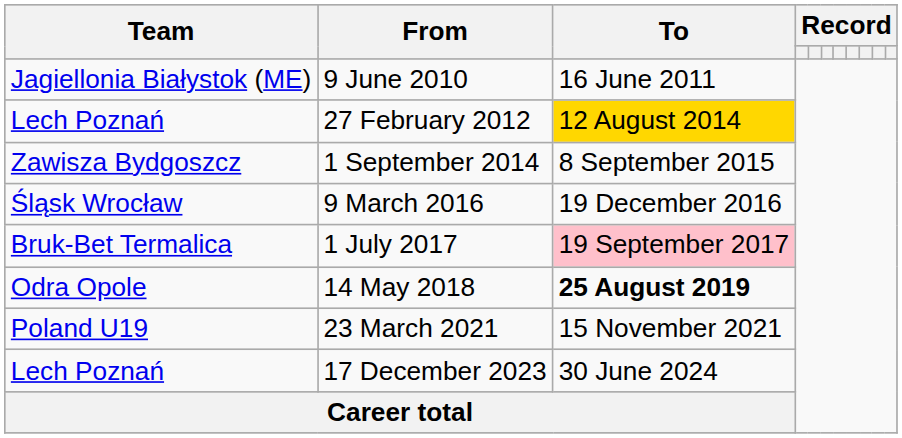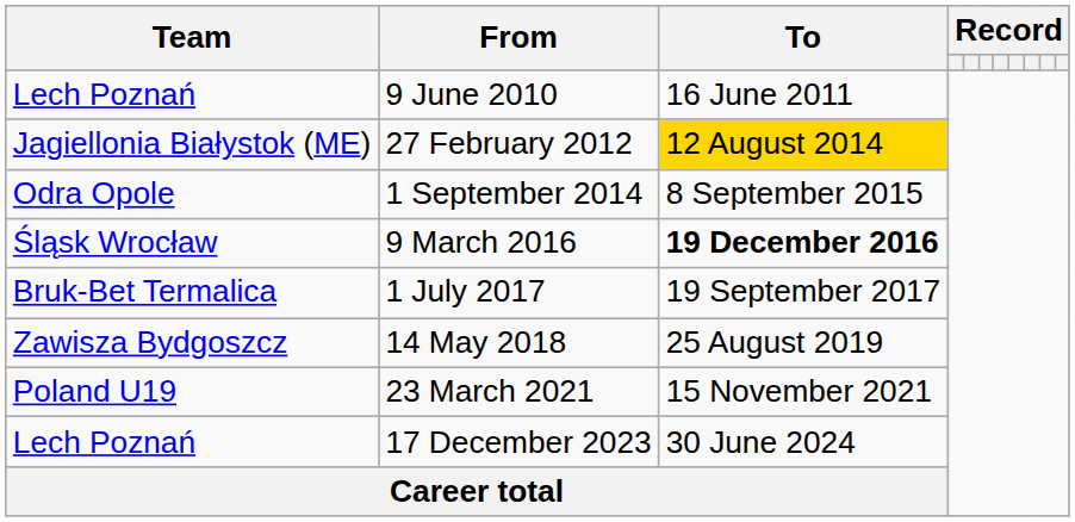9 June 2010 | Team: Jagiellonia Białystok (ME) -> Lech Poznań
27 February 2012 | Team: Lech Poznań -> Jagiellonia Białystok (ME)
1 September 2014 | Team: Zawisza Bydgoszcz -> Odra Opole
9 March 2016 | To: normal -> bold
1 July 2017 | To: pink background -> no background
14 May 2018 | Team: Odra Opole -> Zawisza Bydgoszcz
14 May 2018 | To: bold -> normal
